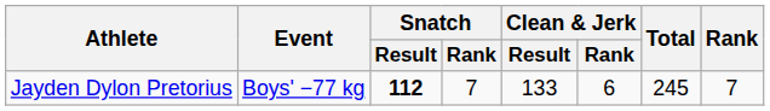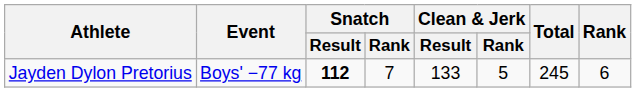Jayden Dylon Pretorius | Clean & Jerk / Rank: 6 -> 5
Jayden Dylon Pretorius | Rank: 7 -> 6
